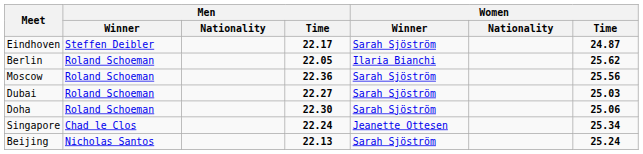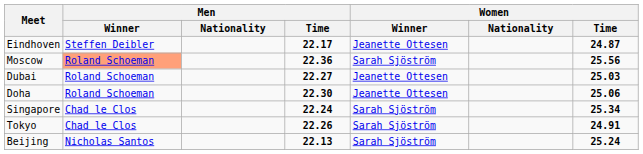Eindhoven | Women / Winner: Sarah Sjöström -> Jeanette Ottesen
- row: Berlin | Roland Schoeman | 22.05 | Ilaria Bianchi | 25.62
Moscow | Men / Winner: no background -> lightsalmon background
Dubai | Women / Winner: Sarah Sjöström -> Jeanette Ottesen
Doha | Women / Winner: Sarah Sjöström -> Jeanette Ottesen
Singapore | Women / Winner: Jeanette Ottesen -> Sarah Sjöström
+ row: Tokyo | Chad le Clos | 22.26 | Sarah Sjöström | 24.91
